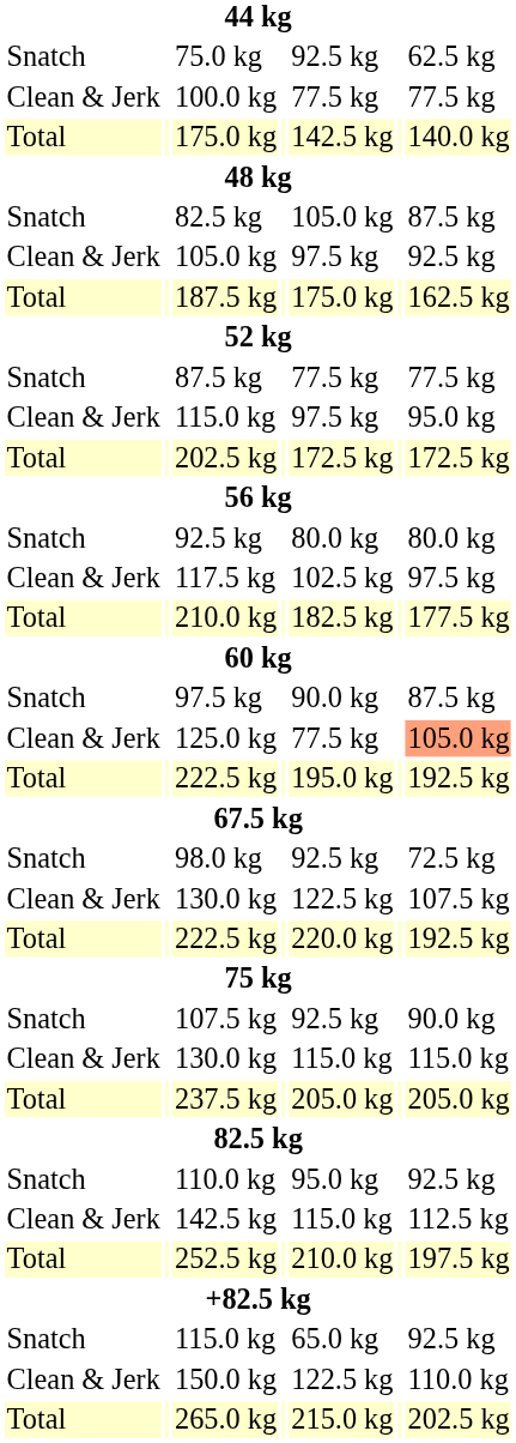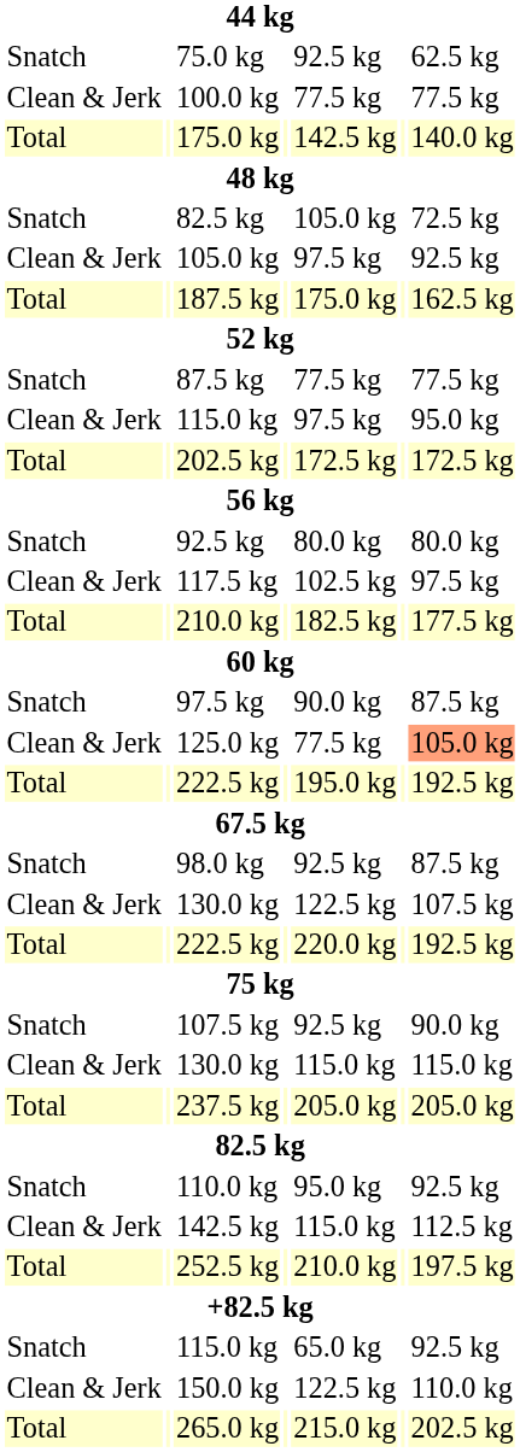Snatch / 82.5 kg | column 7: 87.5 kg -> 72.5 kg
98.0 kg | column 7: 72.5 kg -> 87.5 kg
